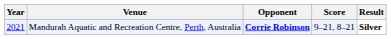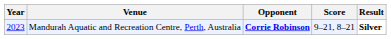Mandurah Aquatic and Recreation Centre, Perth, Australia | Year: 2021 -> 2023
